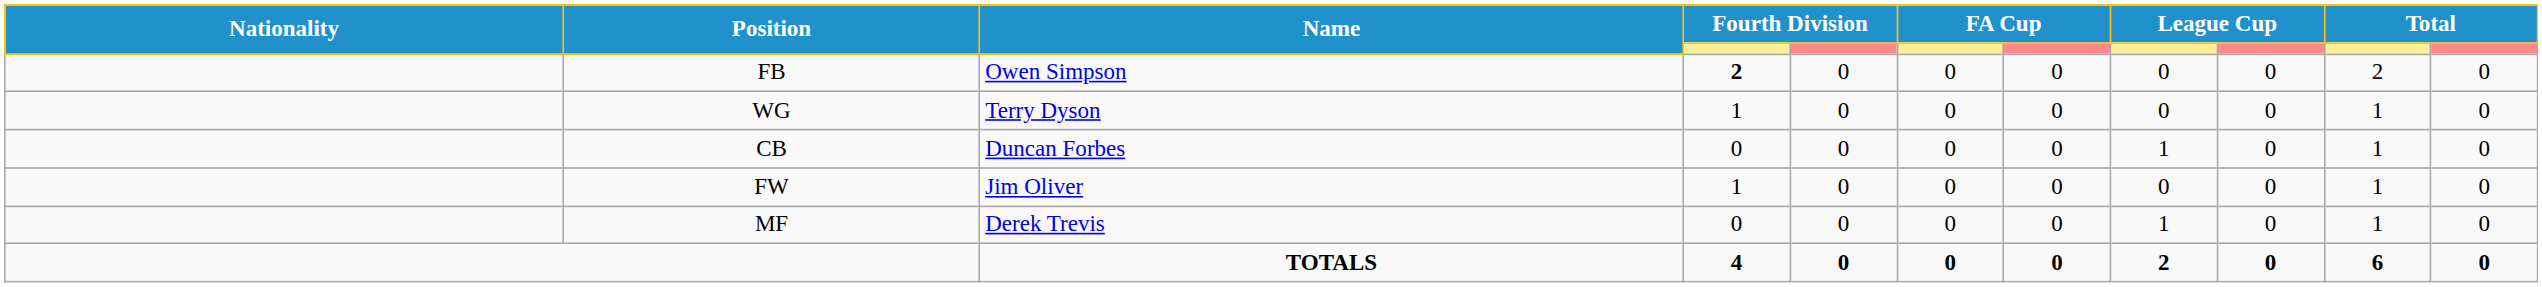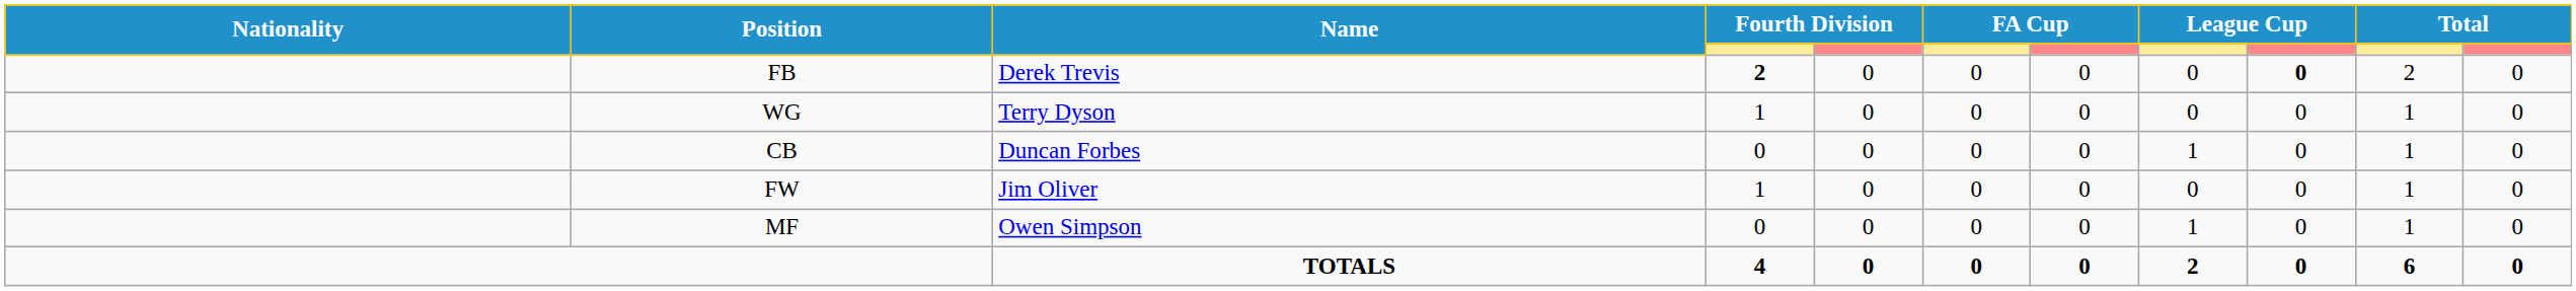FB | Name: Owen Simpson -> Derek Trevis
FB | column 9: normal -> bold
MF | Name: Derek Trevis -> Owen Simpson
